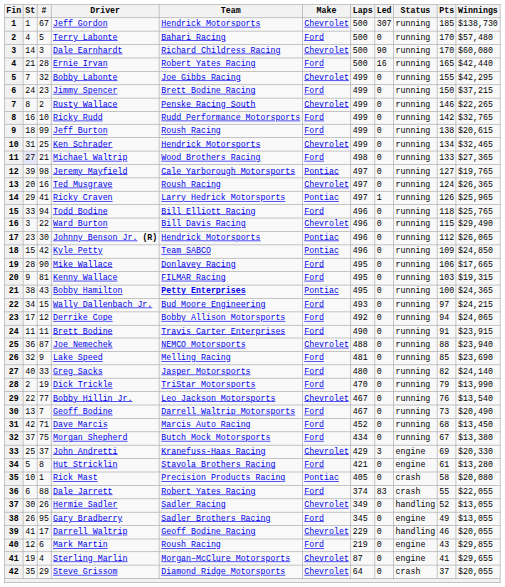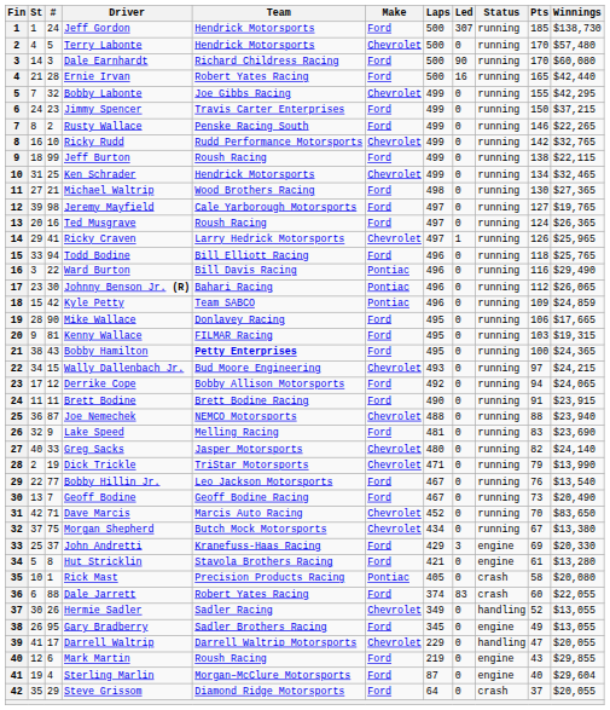Jeff Gordon | #: 67 -> 24
Jeff Gordon | Make: Chevrolet -> Ford
Terry Labonte | Team: Bahari Racing -> Hendrick Motorsports
Terry Labonte | Make: Ford -> Chevrolet
Dale Earnhardt | Make: Chevrolet -> Ford
Jimmy Spencer | Team: Brett Bodine Racing -> Travis Carter Enterprises
Rusty Wallace | Make: Chevrolet -> Ford
Ricky Rudd | Make: Ford -> Chevrolet
Jeff Burton | Winnings: $20,615 -> $22,115
Michael Waltrip | St: lavender background -> no background
Michael Waltrip | Pts: 133 -> 130
Jeremy Mayfield | Make: Pontiac -> Ford
Ted Musgrave | Make: Chevrolet -> Ford
Ricky Craven | Make: Pontiac -> Chevrolet
Ward Burton | Make: Chevrolet -> Pontiac
Ward Burton | Pts: 115 -> 116
Johnny Benson Jr. (R) | Team: Hendrick Motorsports -> Bahari Racing
Kyle Petty | Winnings: $24,850 -> $24,859
Bobby Hamilton | Make: Pontiac -> Ford
Wally Dallenbach Jr. | Make: Ford -> Chevrolet
Brett Bodine | Team: Travis Carter Enterprises -> Brett Bodine Racing
Lake Speed | Pts: 85 -> 83
Greg Sacks | Make: Ford -> Chevrolet
Dick Trickle | Make: Ford -> Chevrolet
Dick Trickle | Laps: 470 -> 471
Bobby Hillin Jr. | Make: Chevrolet -> Ford
Geoff Bodine | Team: Darrell Waltrip Motorsports -> Geoff Bodine Racing
Dave Marcis | Make: Ford -> Chevrolet
Dave Marcis | Pts: 68 -> 70
Dave Marcis | Winnings: $13,450 -> $83,650
Morgan Shepherd | Make: Ford -> Chevrolet
John Andretti | Make: Chevrolet -> Ford
Dale Jarrett | Pts: 55 -> 60
Darrell Waltrip | Team: Geoff Bodine Racing -> Darrell Waltrip Motorsports
Darrell Waltrip | Pts: 46 -> 47
Sterling Marlin | Make: Chevrolet -> Ford
Sterling Marlin | Pts: 41 -> 40
Sterling Marlin | Winnings: $29,655 -> $29,604
Steve Grissom | Make: Chevrolet -> Ford
